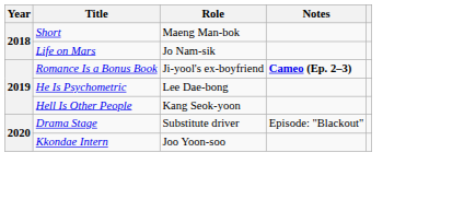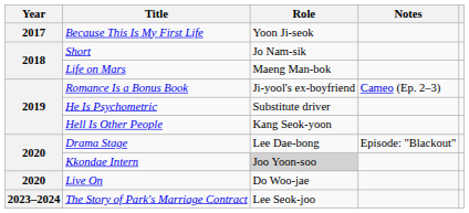+ row: 2017 | Because This Is My First Life | Yoon Ji-seok
Short | Role: Maeng Man-bok -> Jo Nam-sik
Life on Mars | Role: Jo Nam-sik -> Maeng Man-bok
Romance Is a Bonus Book | Notes: bold -> normal
He Is Psychometric | Role: Lee Dae-bong -> Substitute driver
Drama Stage | Role: Substitute driver -> Lee Dae-bong
Kkondae Intern | Role: no background -> lightgrey background
+ row: 2020 | Live On | Do Woo-jae
+ row: 2023–2024 | The Story of Park's Marriage Contract | Lee Seok-joo
